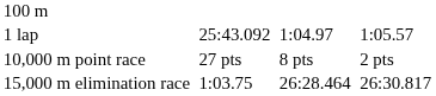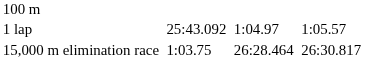- row: 10,000 m point race | 27 pts | 8 pts | 2 pts
